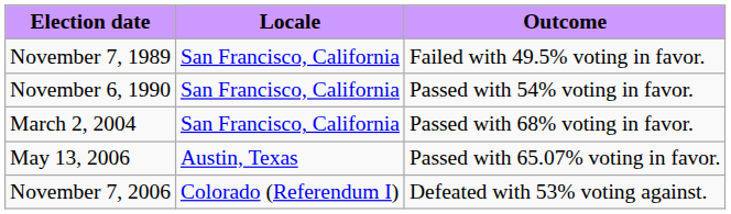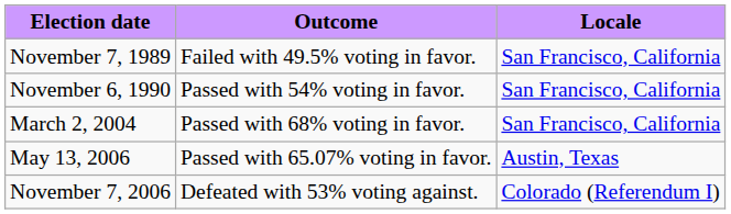columns swapped: Locale <-> Outcome
